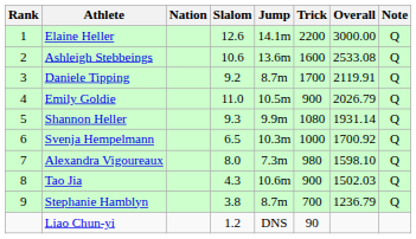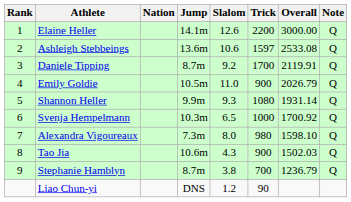columns swapped: Slalom <-> Jump
Ashleigh Stebbeings | Trick: 1600 -> 1597
